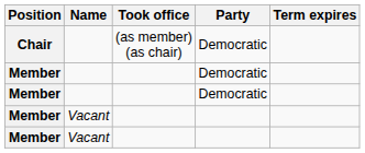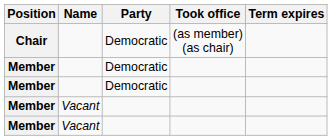columns swapped: Party <-> Took office
